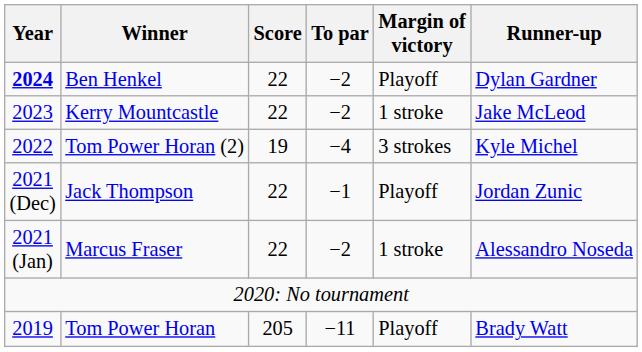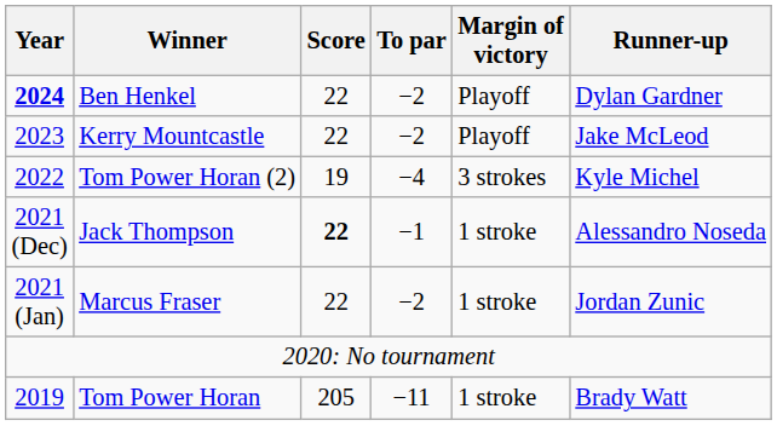Kerry Mountcastle | Margin of victory: 1 stroke -> Playoff
Jack Thompson | Score: normal -> bold
Jack Thompson | Margin of victory: Playoff -> 1 stroke
Jack Thompson | Runner-up: Jordan Zunic -> Alessandro Noseda
Marcus Fraser | Runner-up: Alessandro Noseda -> Jordan Zunic
Tom Power Horan | Margin of victory: Playoff -> 1 stroke
